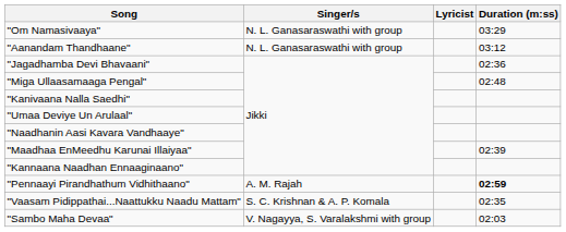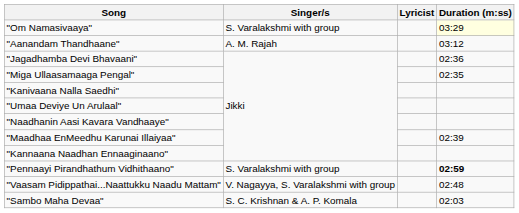"Om Namasivaaya" | Singer/s: N. L. Ganasaraswathi with group -> S. Varalakshmi with group
"Om Namasivaaya" | Duration (m:ss): no background -> lightyellow background
"Aanandam Thandhaane" | Singer/s: N. L. Ganasaraswathi with group -> A. M. Rajah
"Miga Ullaasamaaga Pengal" | Duration (m:ss): 02:48 -> 02:35
"Pennaayi Pirandhathum Vidhithaano" | Singer/s: A. M. Rajah -> S. Varalakshmi with group
"Vaasam Pidippathai...Naattukku Naadu Mattam" | Singer/s: S. C. Krishnan & A. P. Komala -> V. Nagayya, S. Varalakshmi with group
"Vaasam Pidippathai...Naattukku Naadu Mattam" | Duration (m:ss): 02:35 -> 02:48
"Sambo Maha Devaa" | Singer/s: V. Nagayya, S. Varalakshmi with group -> S. C. Krishnan & A. P. Komala
